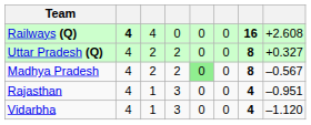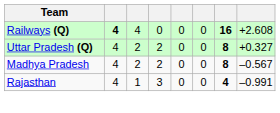Madhya Pradesh | column 5: lightgreen background -> no background
Rajasthan | column 8: –0.951 -> –0.991
- row: Vidarbha | 4 | 1 | 3 | 0 | 0 | 4 | –1.120
